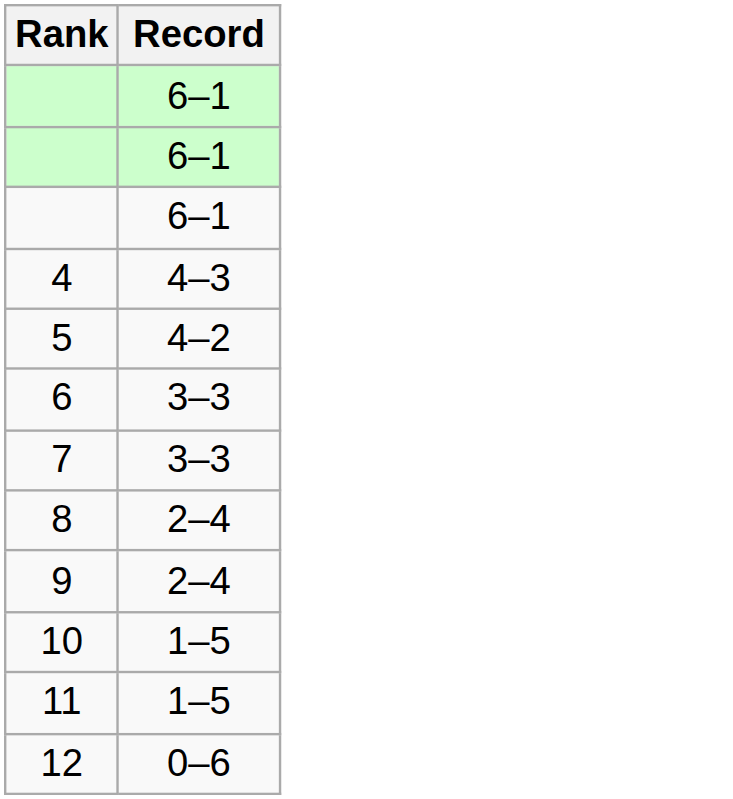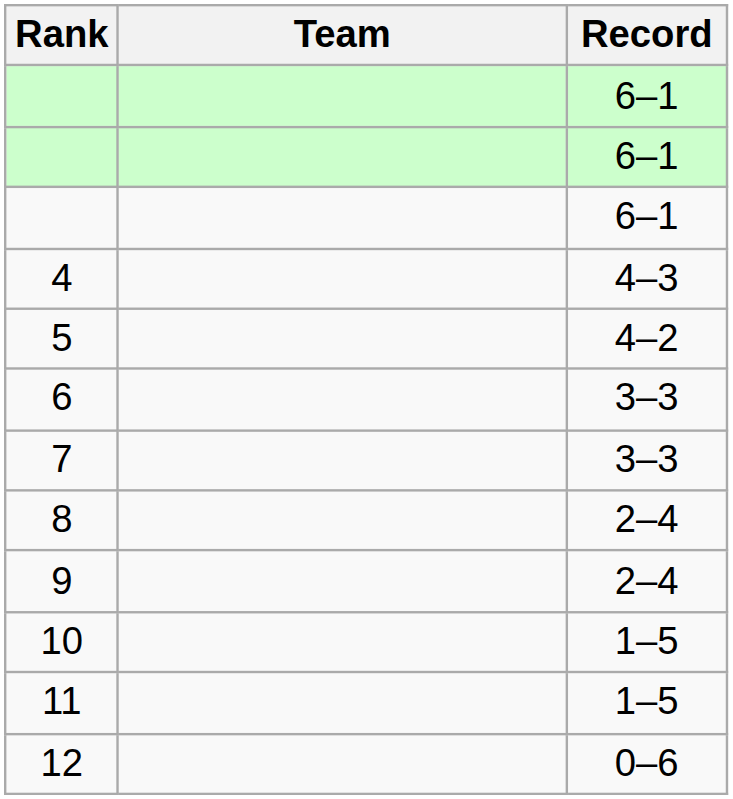+ column: Team
